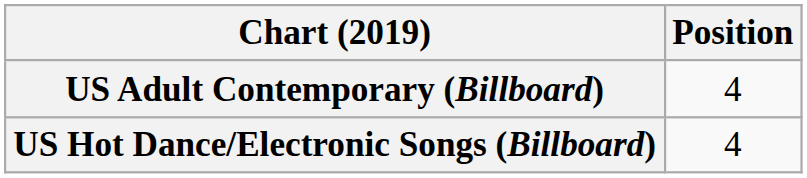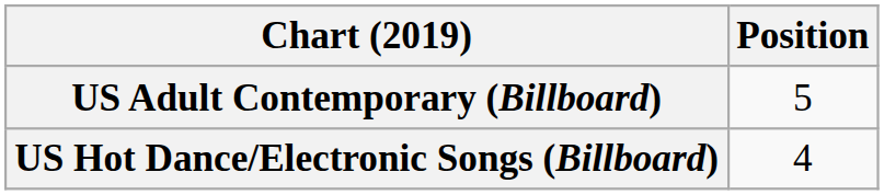US Adult Contemporary (Billboard) | Position: 4 -> 5
